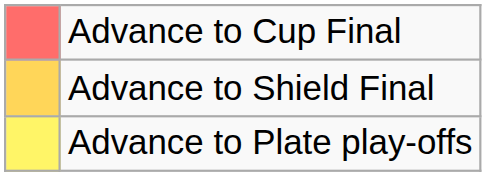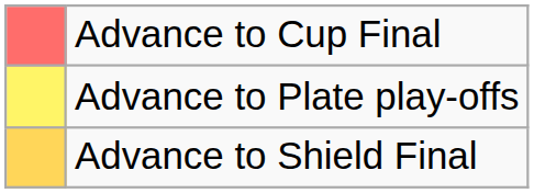rows swapped: Advance to Shield Final <-> Advance to Plate play-offs
